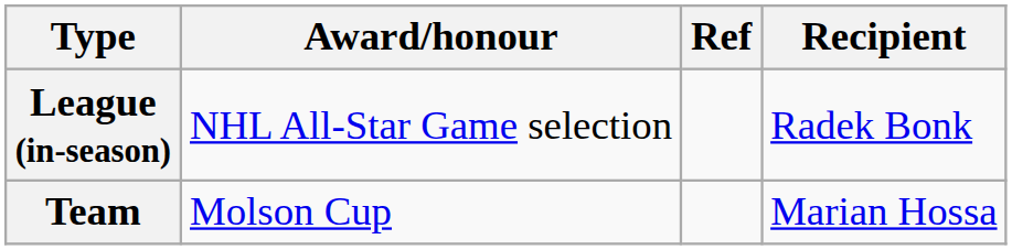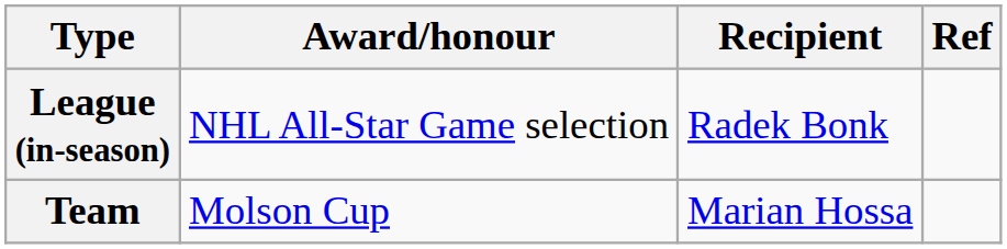columns swapped: Recipient <-> Ref
